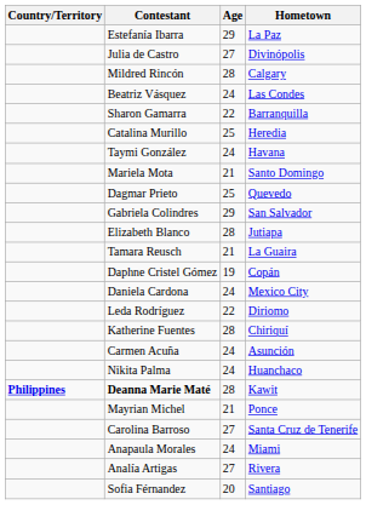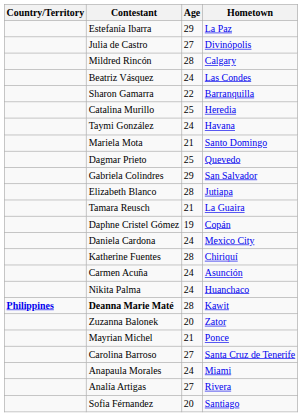- row: Leda Rodríguez | 22 | Diriomo
+ row: Zuzanna Balonek | 20 | Zator
